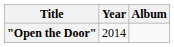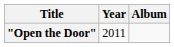"Open the Door" | Year: 2014 -> 2011
